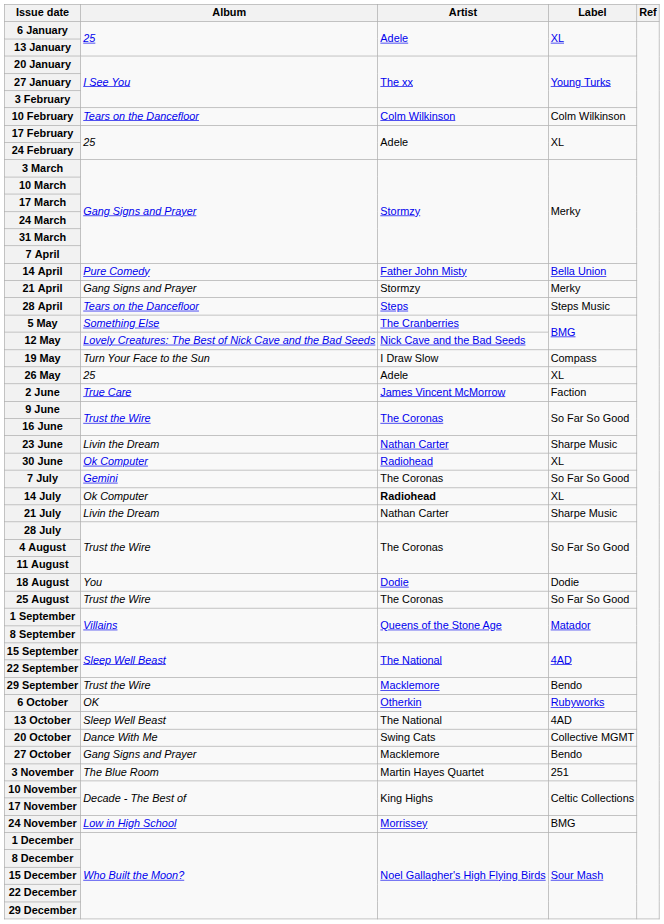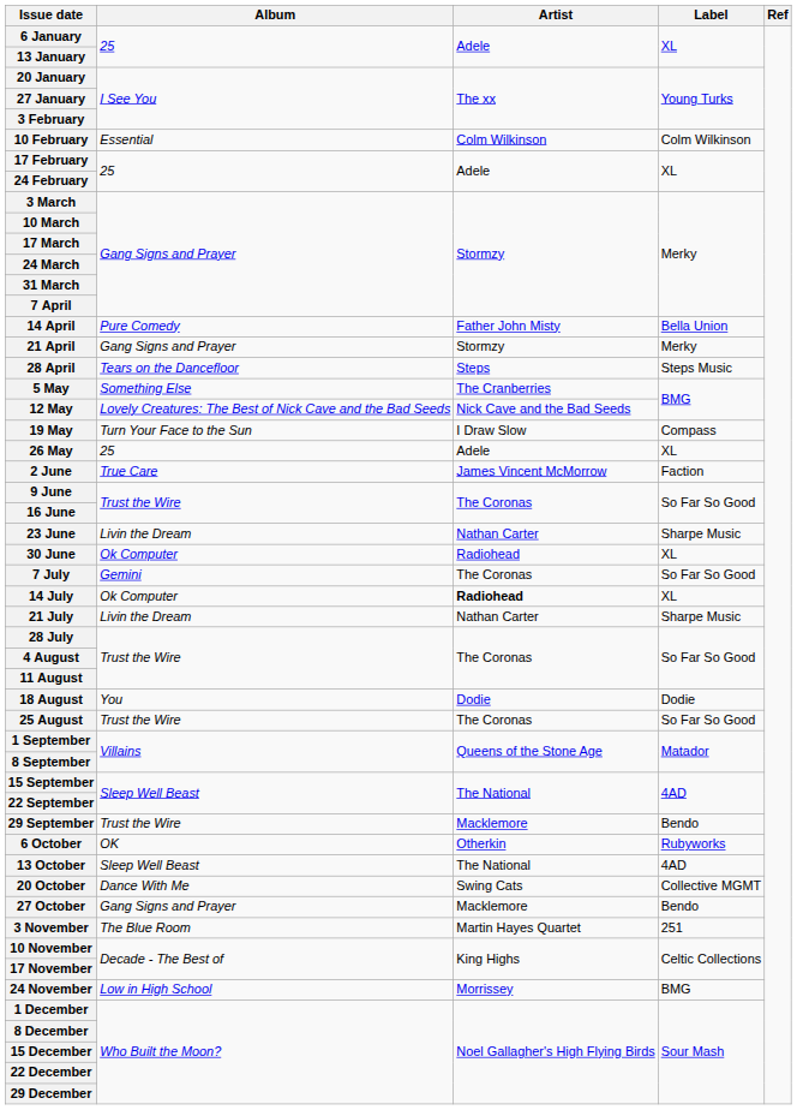10 February | Album: Tears on the Dancefloor -> Essential
